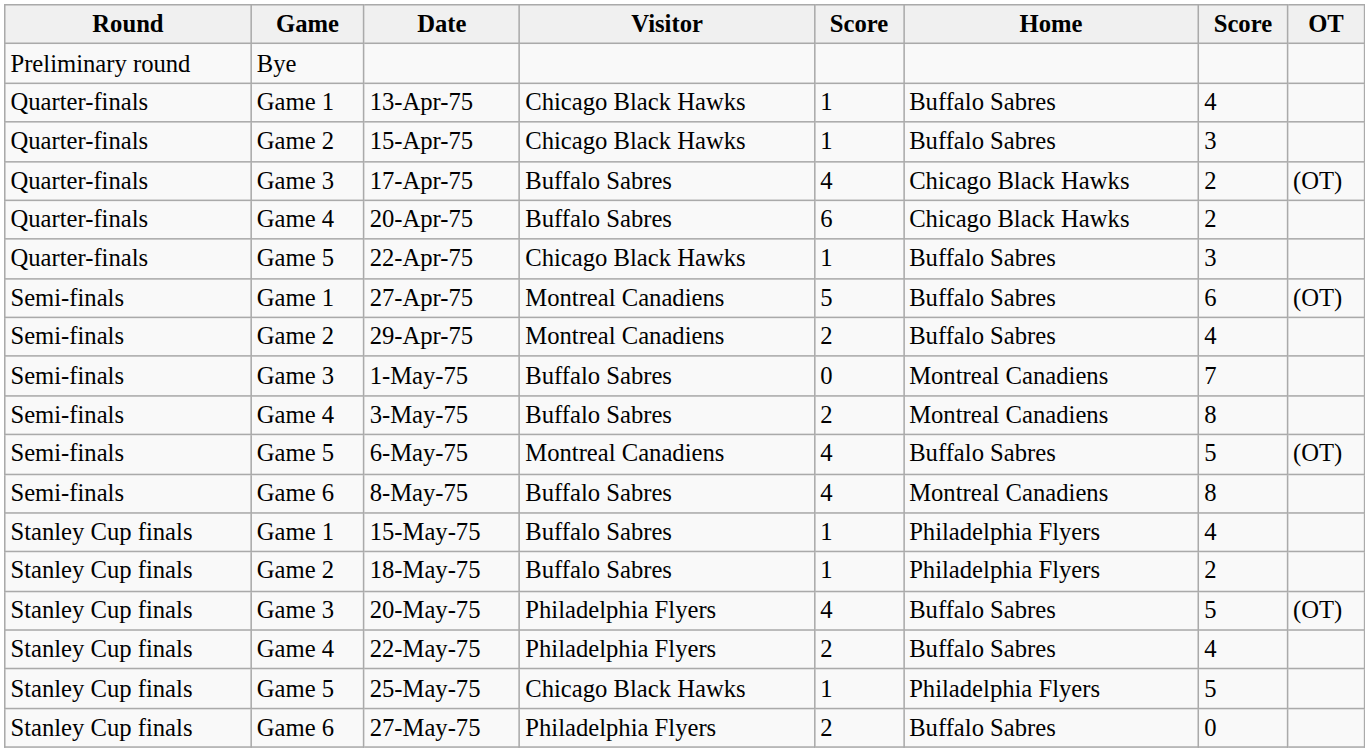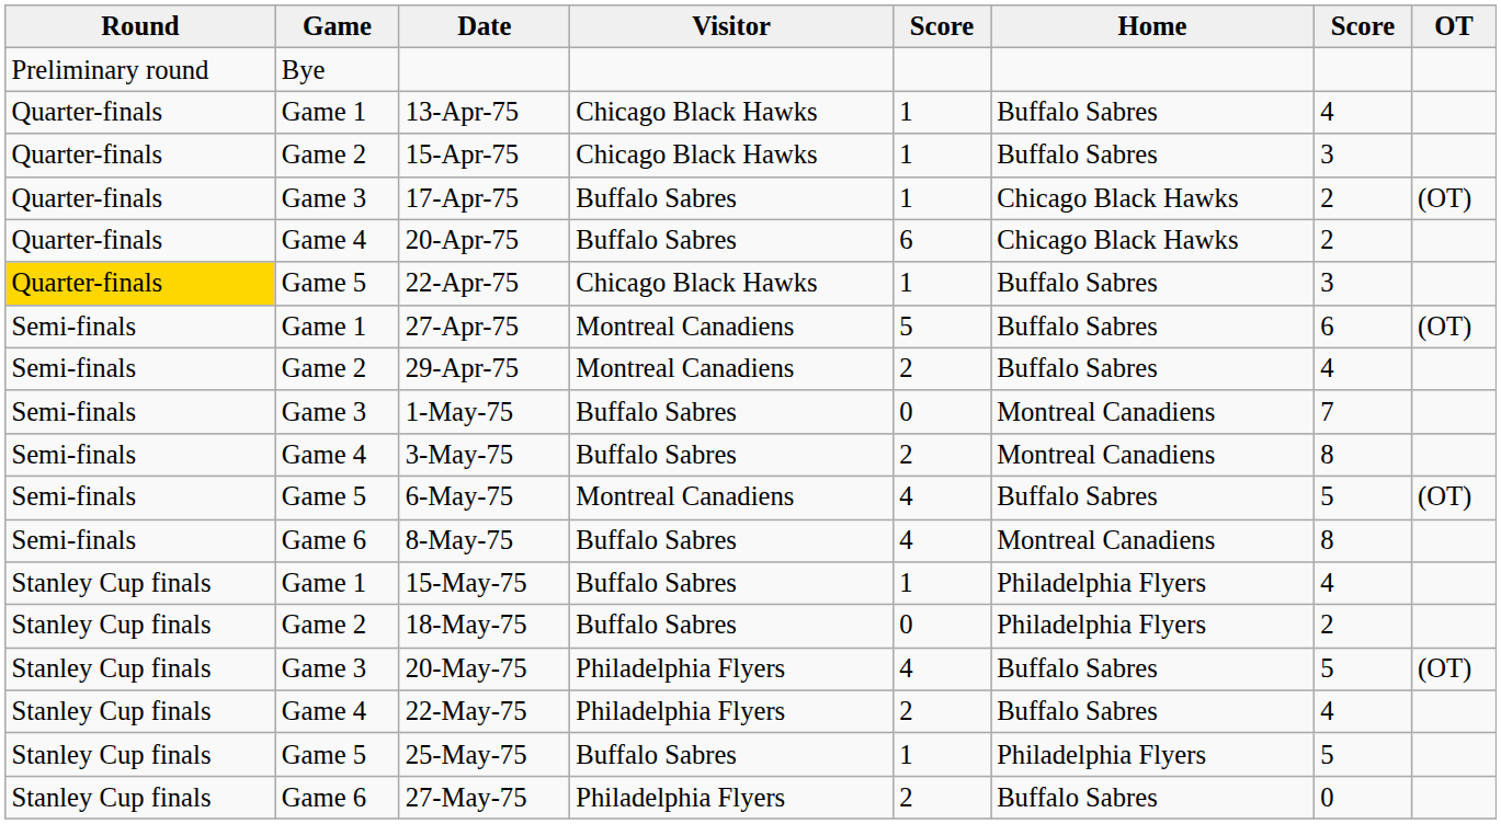17-Apr-75 | column 5: 4 -> 1
22-Apr-75 | Round: no background -> gold background
18-May-75 | column 5: 1 -> 0
25-May-75 | Visitor: Chicago Black Hawks -> Buffalo Sabres
